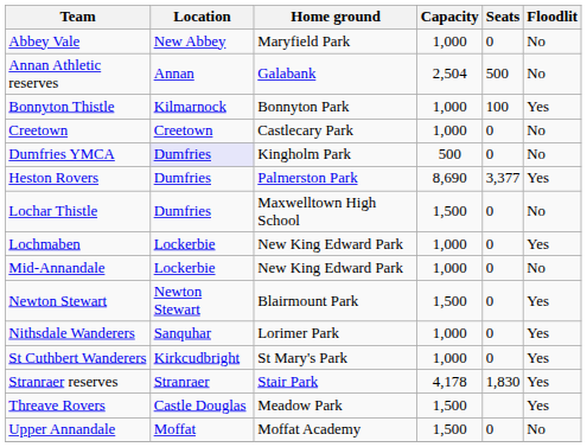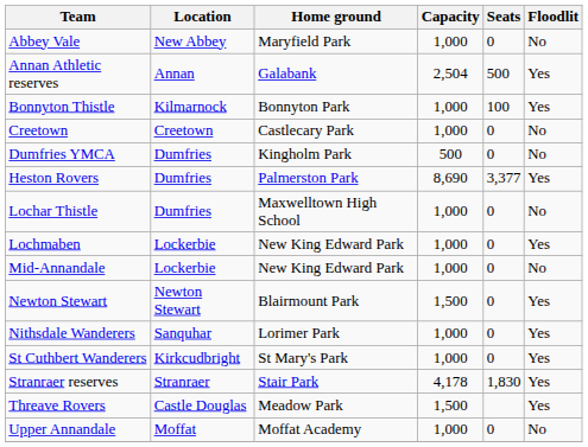Annan Athletic reserves | Floodlit: No -> Yes
Dumfries YMCA | Location: lavender background -> no background
Lochar Thistle | Capacity: 1,500 -> 1,000
Upper Annandale | Capacity: 1,500 -> 1,000
